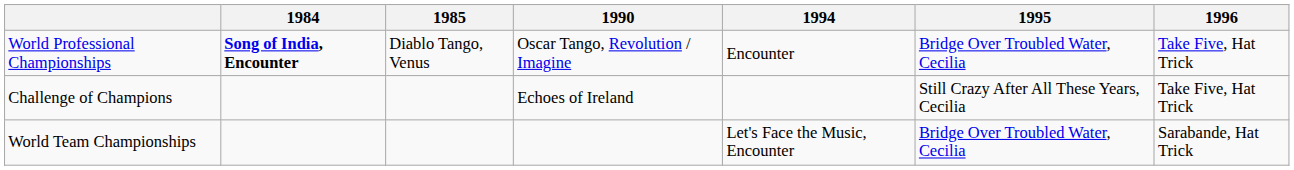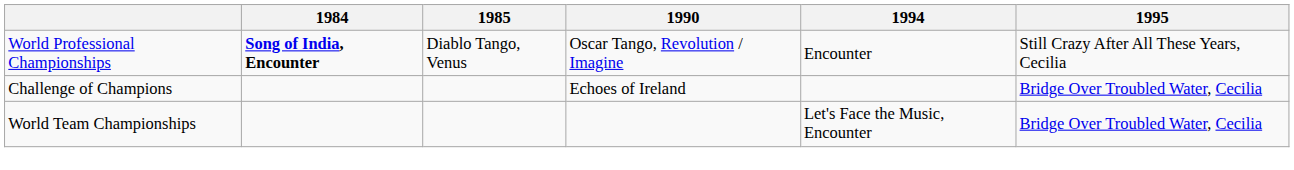- column: 1996 | Take Five, Hat Trick | Take Five, Hat Trick | Sarabande, Hat Trick
World Professional Championships | 1995: Bridge Over Troubled Water, Cecilia -> Still Crazy After All These Years, Cecilia
Challenge of Champions | 1995: Still Crazy After All These Years, Cecilia -> Bridge Over Troubled Water, Cecilia
